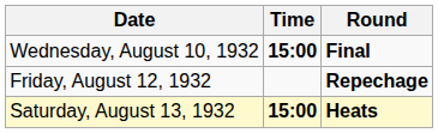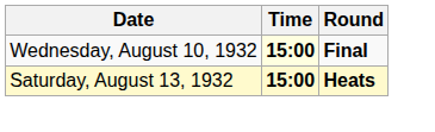Wednesday, August 10, 1932 | Time: no background -> lightyellow background
- row: Friday, August 12, 1932 | Repechage
